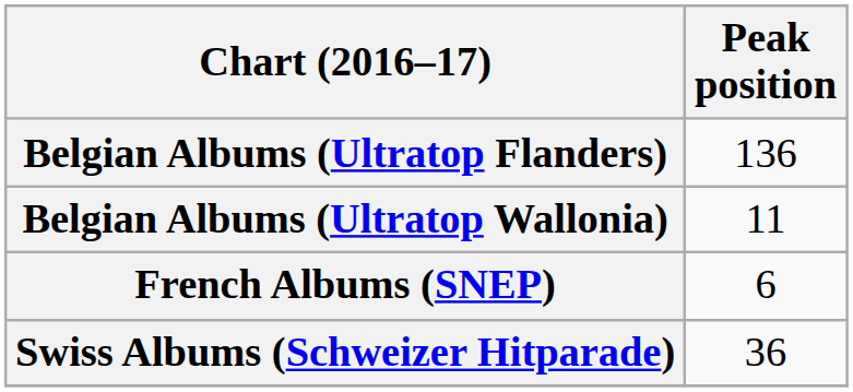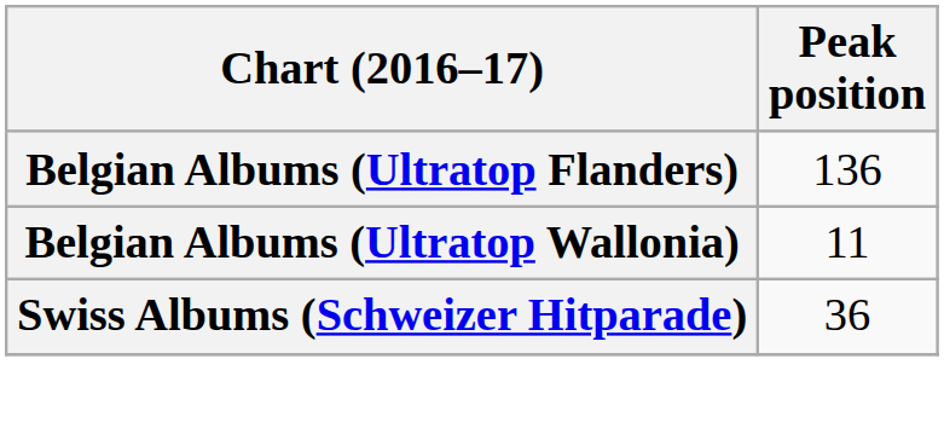- row: French Albums (SNEP) | 6
